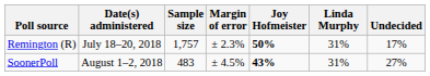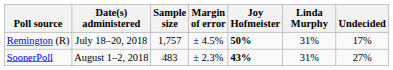Remington (R) | Margin of error: ± 2.3% -> ± 4.5%
SoonerPoll | Margin of error: ± 4.5% -> ± 2.3%
